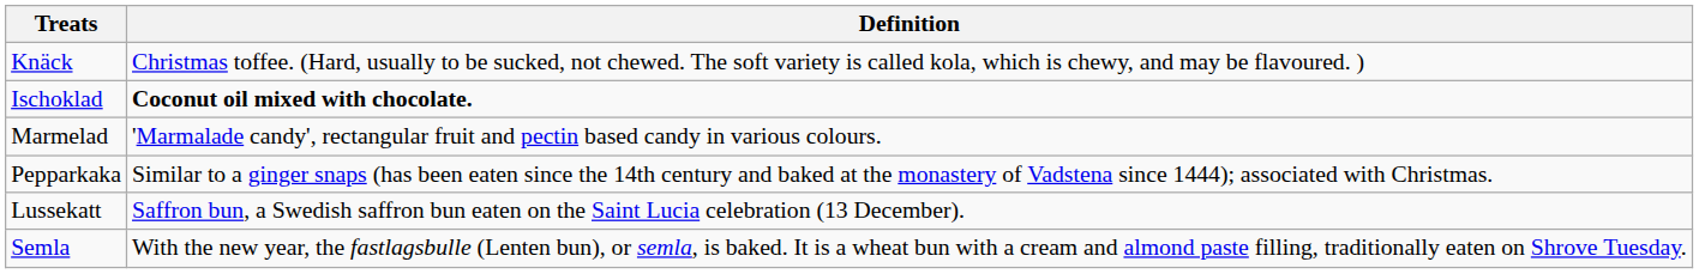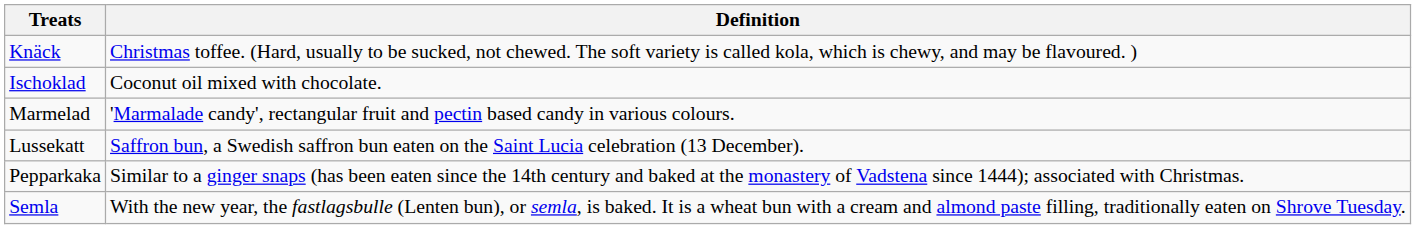Ischoklad | Definition: bold -> normal
rows swapped: Lussekatt <-> Pepparkaka
